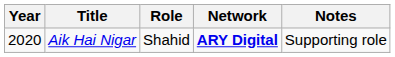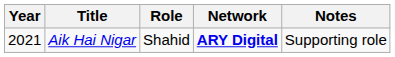Aik Hai Nigar | Year: 2020 -> 2021
